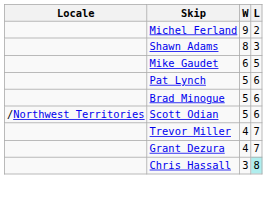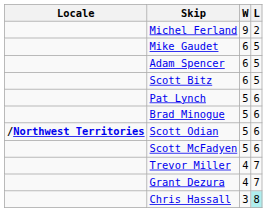- row: Shawn Adams | 8 | 3
+ row: Adam Spencer | 6 | 5
+ row: Scott Bitz | 6 | 5
Scott Odian | Locale: normal -> bold
+ row: Scott McFadyen | 5 | 6
